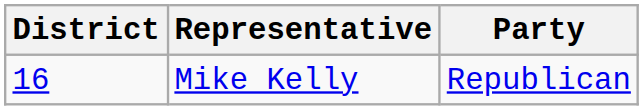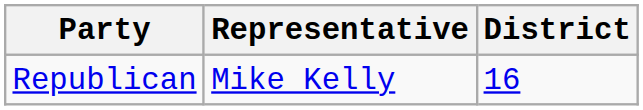columns swapped: District <-> Party
